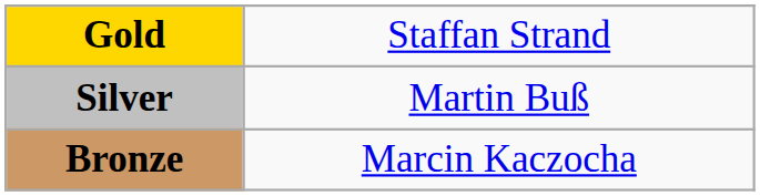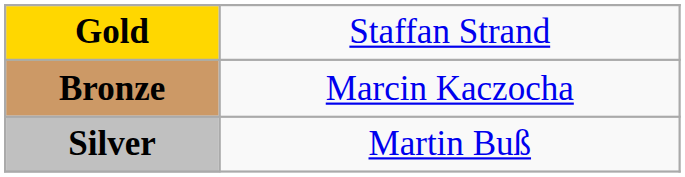rows swapped: Silver <-> Bronze
